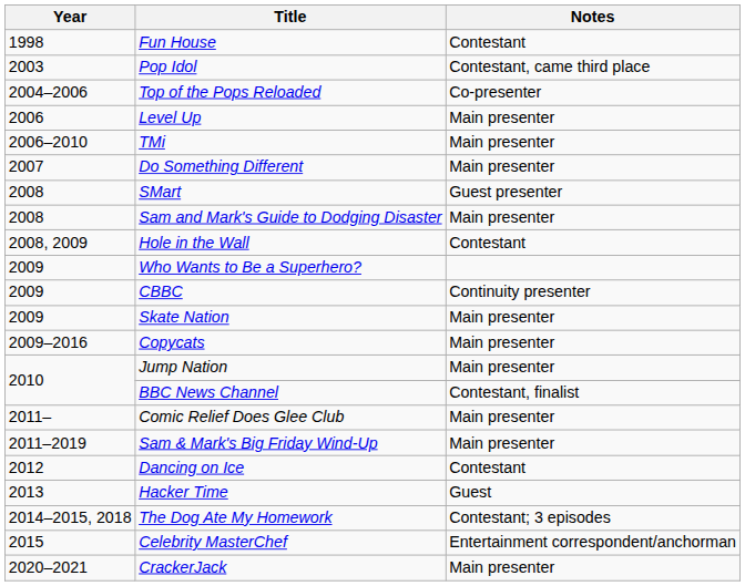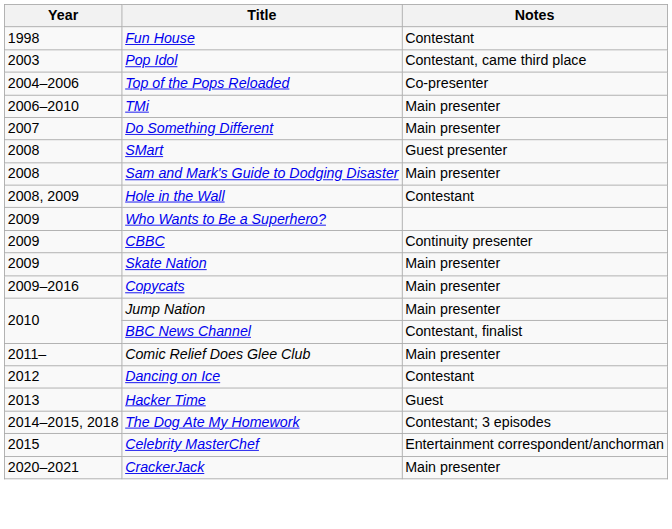- row: 2006 | Level Up | Main presenter
- row: 2011–2019 | Sam & Mark's Big Friday Wind-Up | Main presenter
